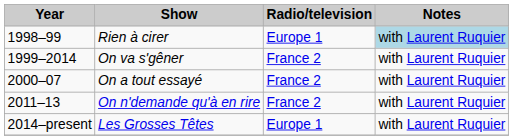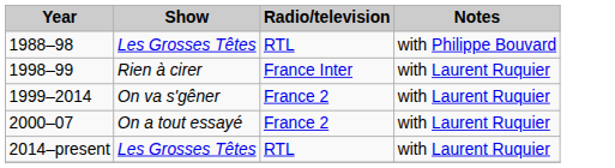+ row: 1988–98 | Les Grosses Têtes | RTL | with Philippe Bouvard
1998–99 | Radio/television: Europe 1 -> France Inter
1998–99 | Notes: lightblue background -> no background
- row: 2011–13 | On n'demande qu'à en rire | France 2 | with Laurent Ruquier
2014–present | Radio/television: Europe 1 -> RTL
